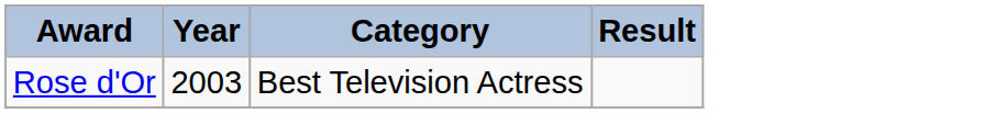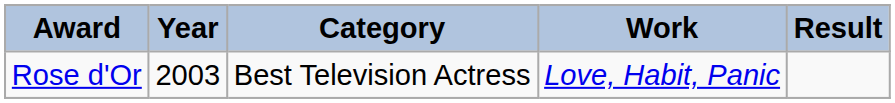+ column: Work | Love, Habit, Panic
